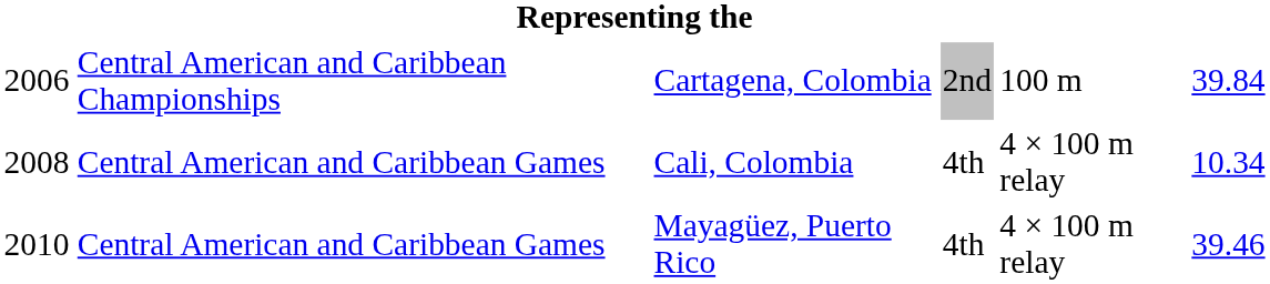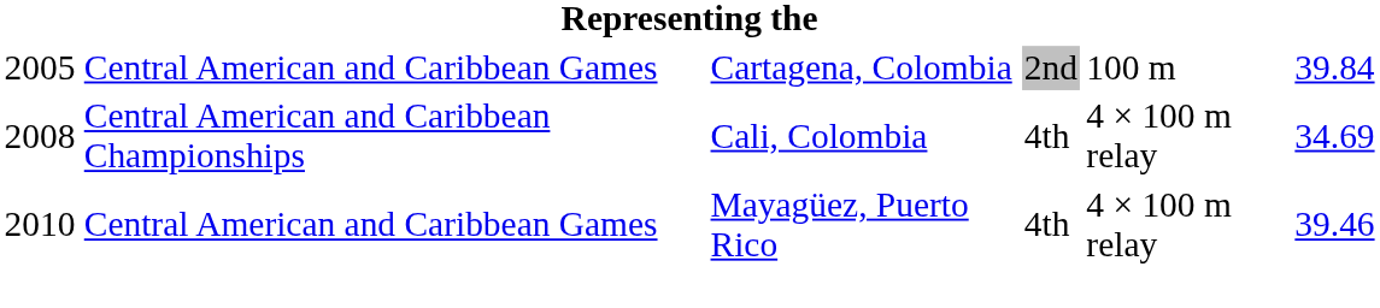Cartagena, Colombia | column 1: 2006 -> 2005
Cartagena, Colombia | column 2: Central American and Caribbean Championships -> Central American and Caribbean Games
Cali, Colombia | column 2: Central American and Caribbean Games -> Central American and Caribbean Championships
Cali, Colombia | column 6: 10.34 -> 34.69
